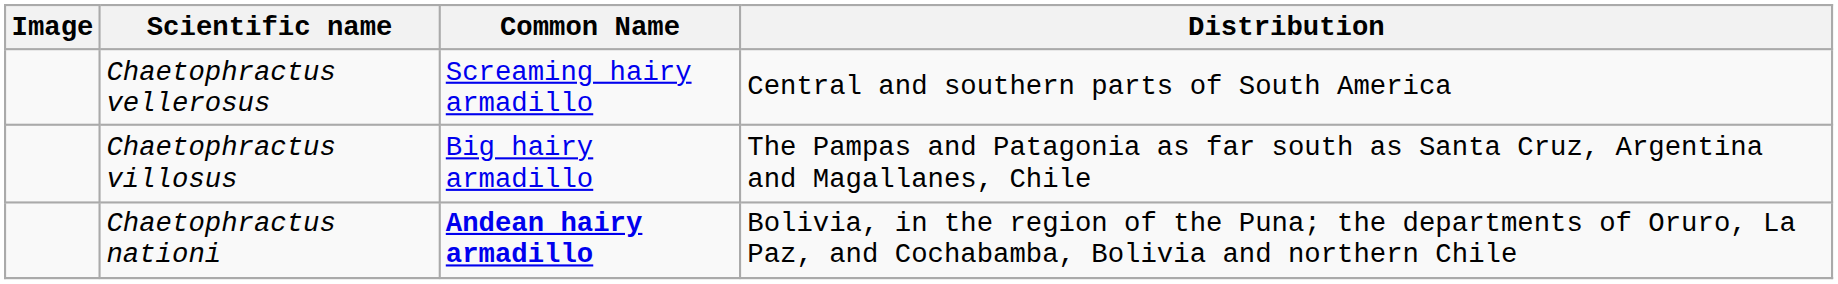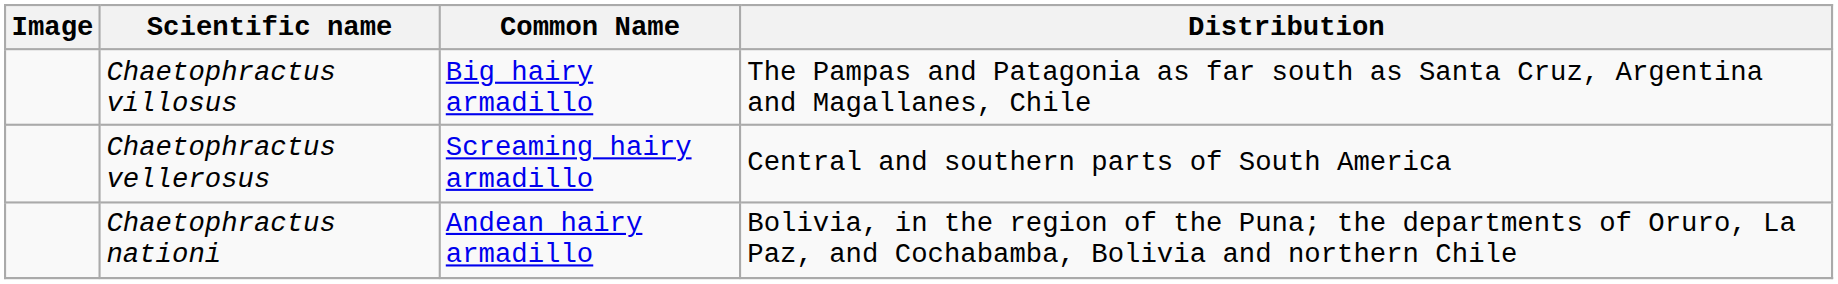rows swapped: Chaetophractus vellerosus <-> Chaetophractus villosus
Chaetophractus nationi | Common Name: bold -> normal
